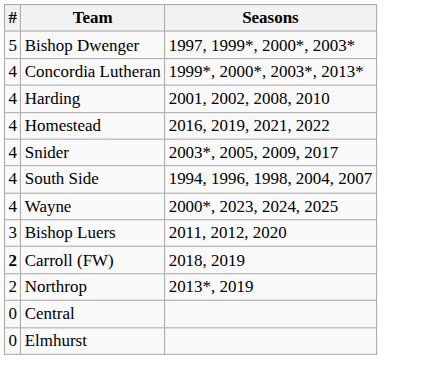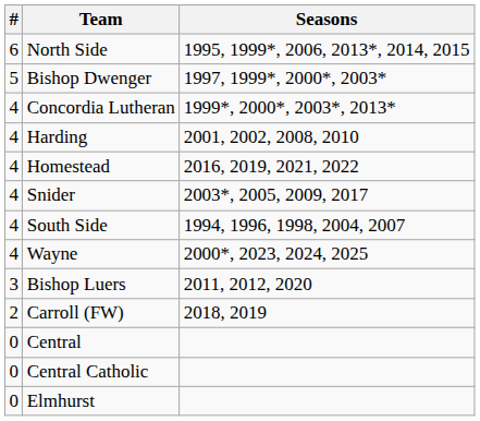+ row: 6 | North Side | 1995, 1999*, 2006, 2013*, 2014, 2015
Carroll (FW) | #: bold -> normal
- row: 2 | Northrop | 2013*, 2019
+ row: 0 | Central Catholic
